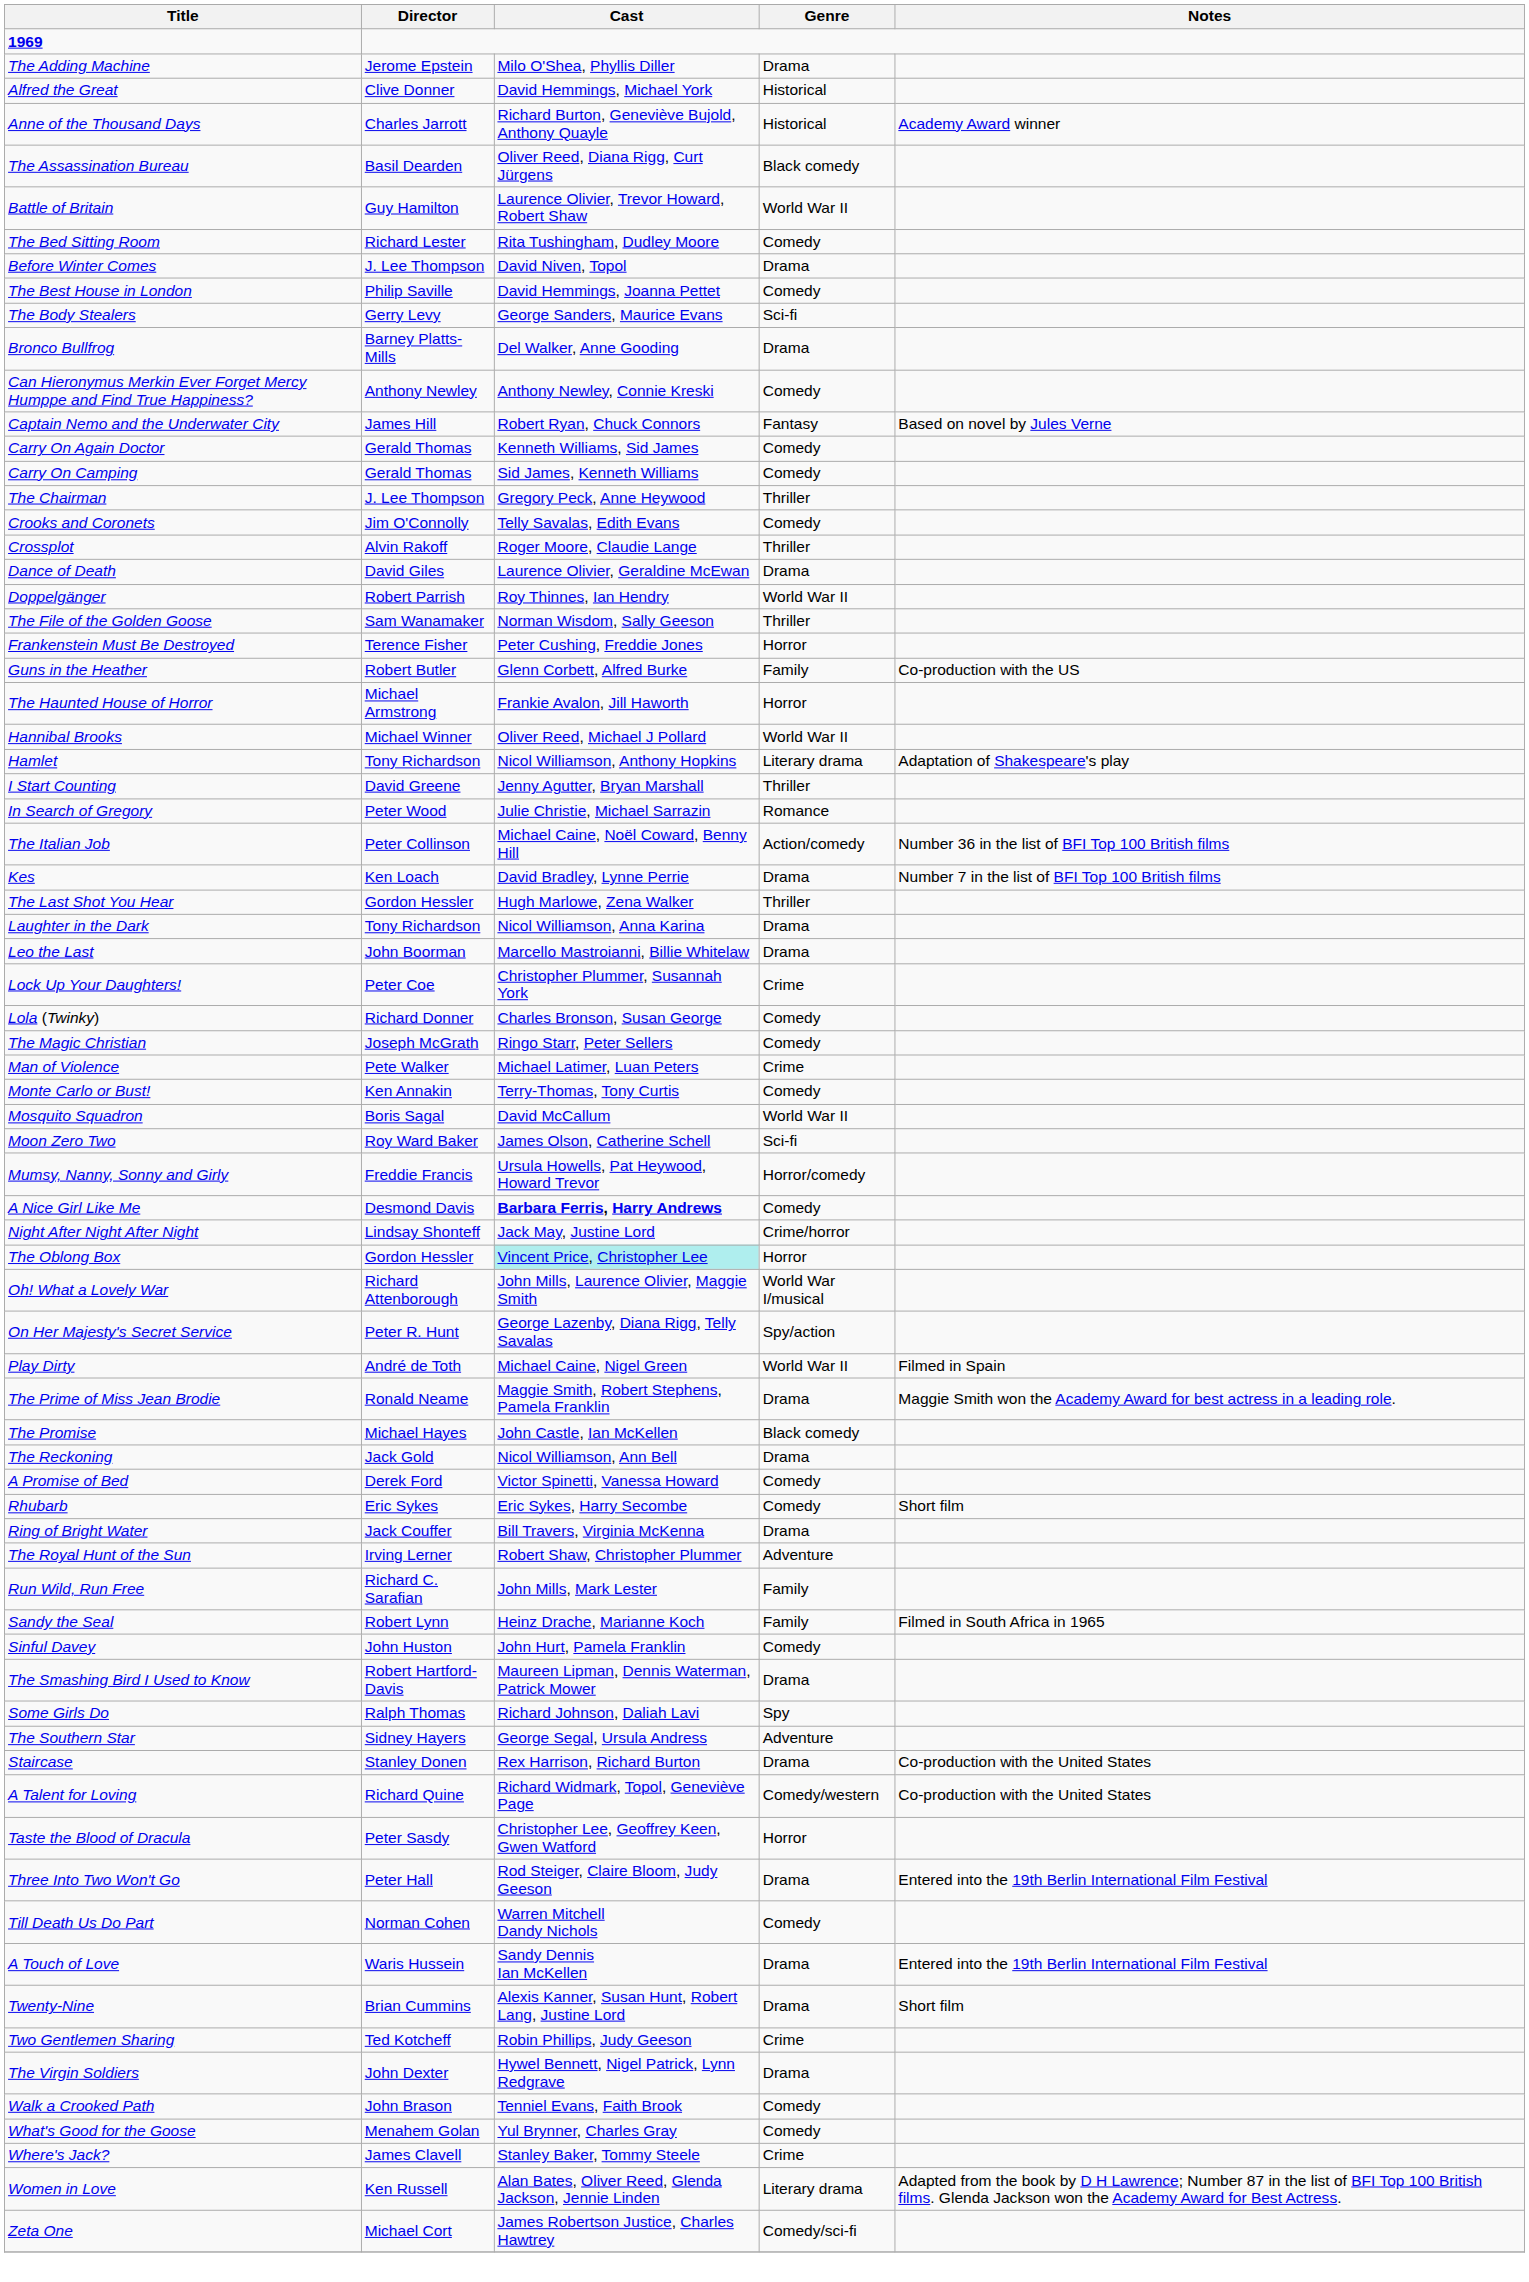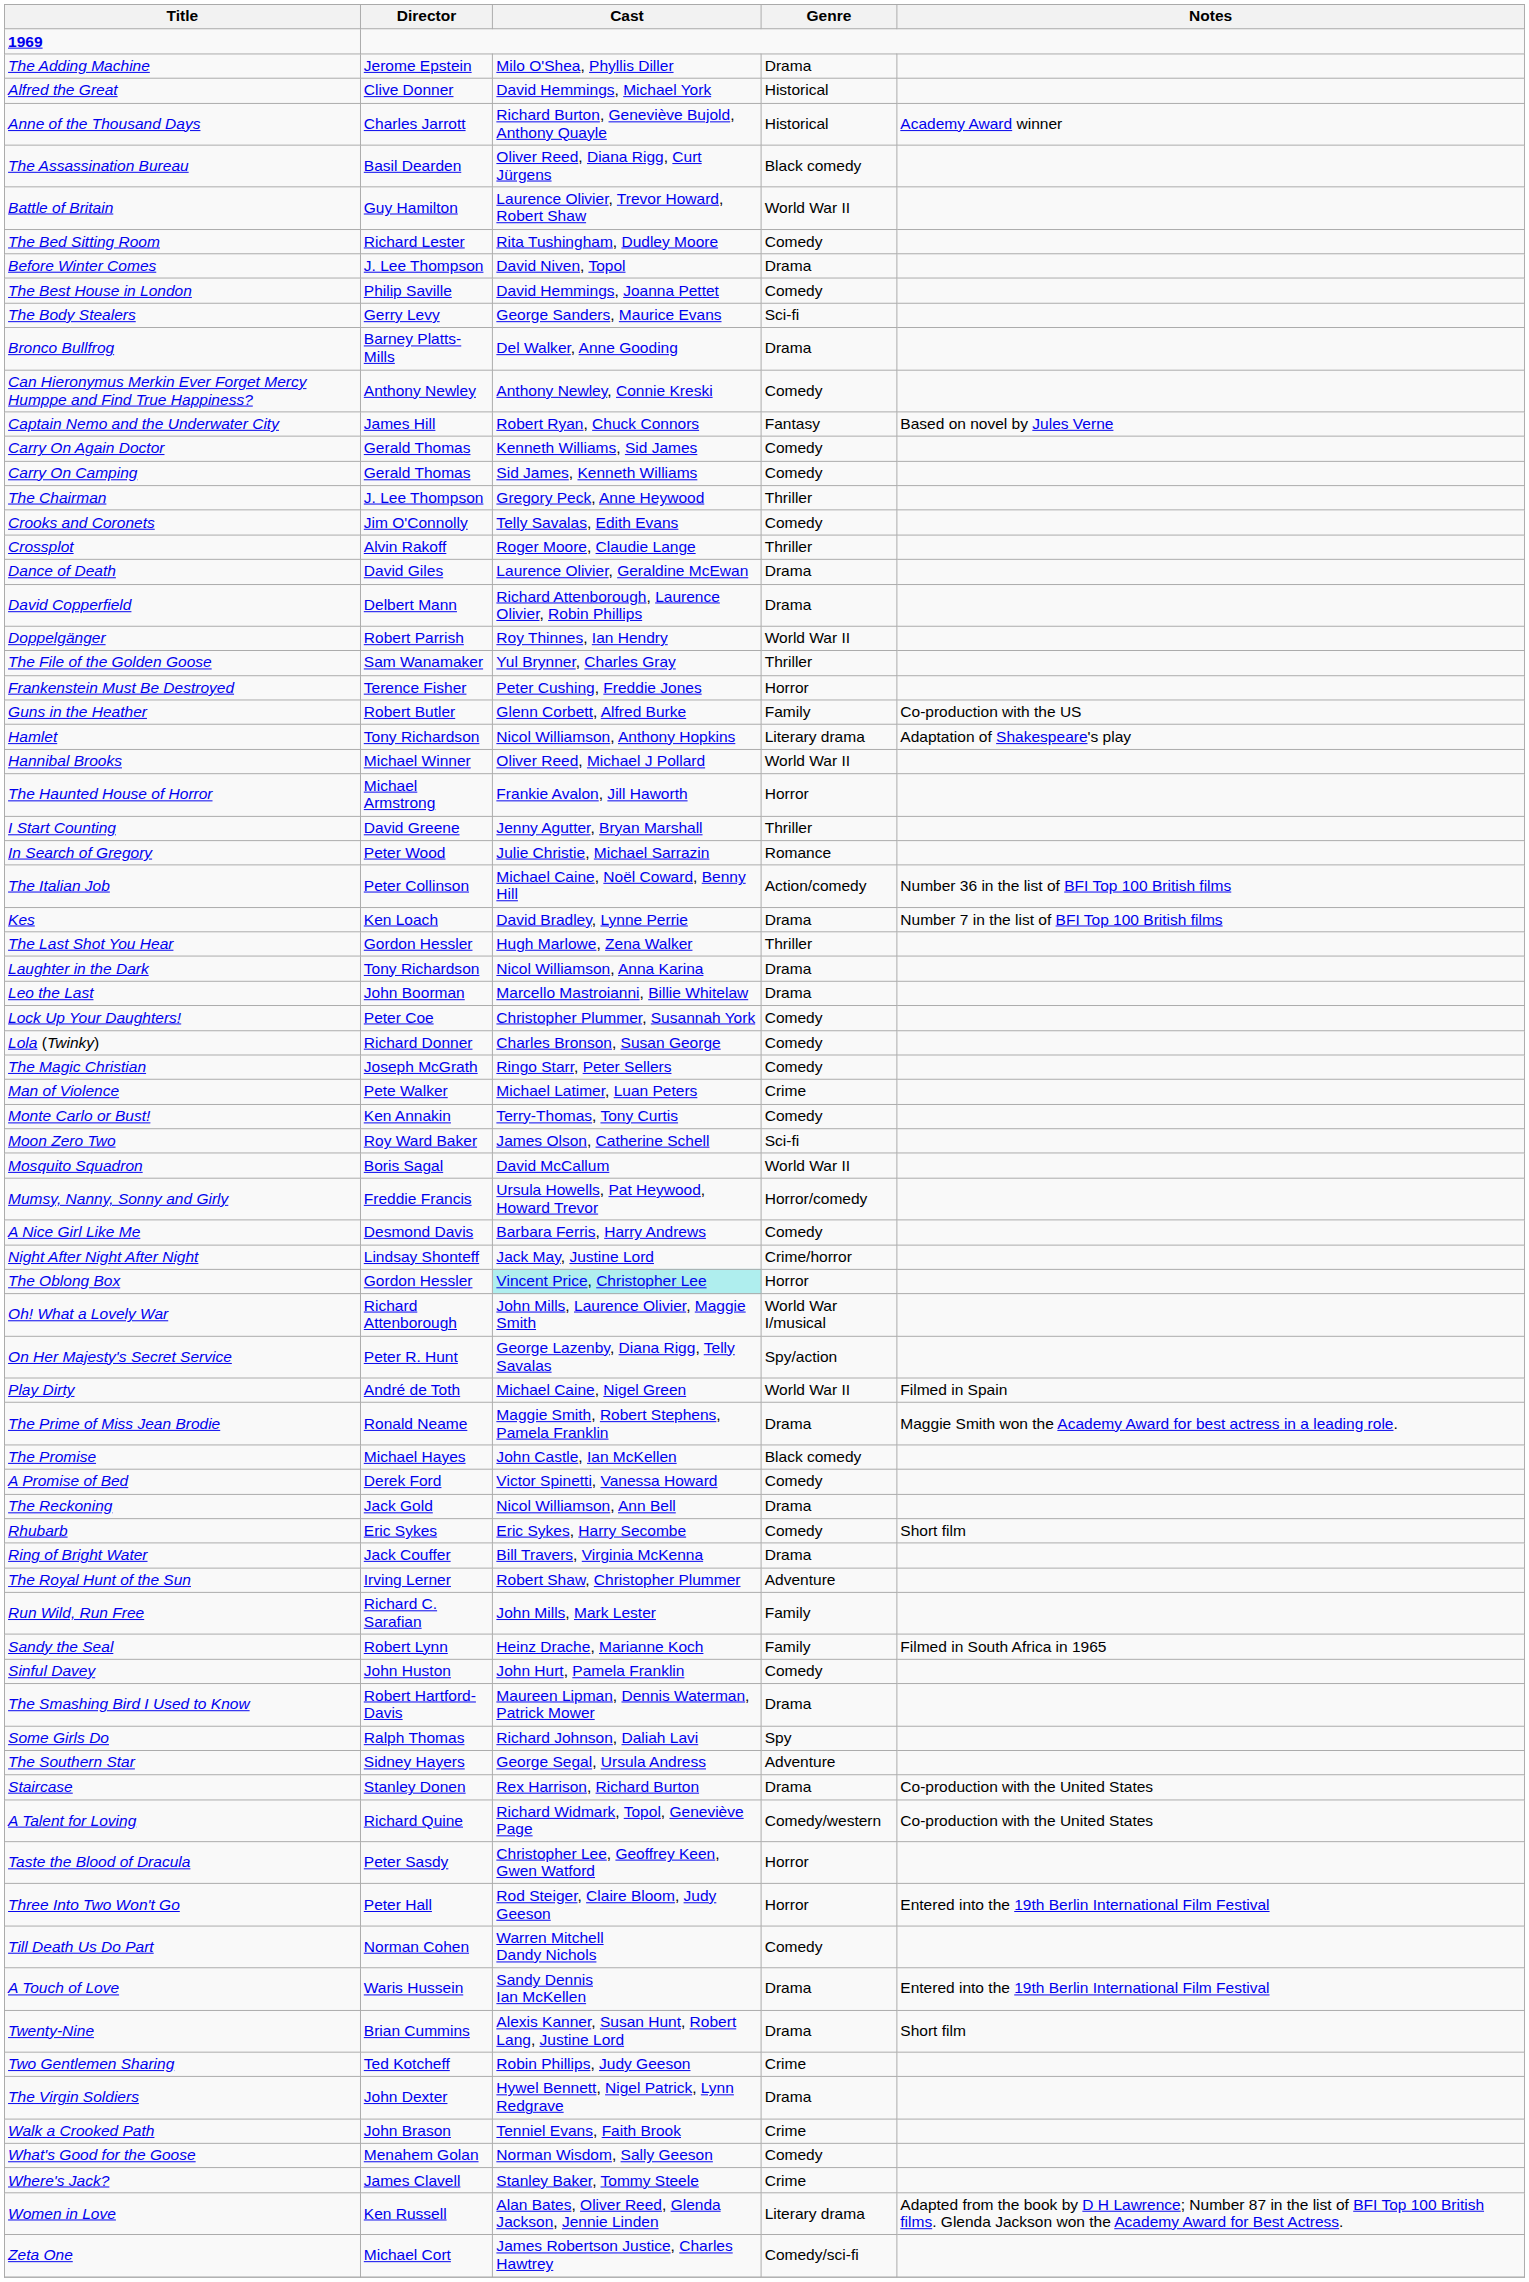+ row: David Copperfield | Delbert Mann | Richard Attenborough, Laurence Olivier, Robin Phillips | Drama
The File of the Golden Goose | Cast: Norman Wisdom, Sally Geeson -> Yul Brynner, Charles Gray
rows swapped: Hamlet <-> The Haunted House of Horror
Lock Up Your Daughters! | Genre: Crime -> Comedy
rows swapped: Moon Zero Two <-> Mosquito Squadron
A Nice Girl Like Me | Cast: bold -> normal
rows swapped: A Promise of Bed <-> The Reckoning
Three Into Two Won't Go | Genre: Drama -> Horror
Walk a Crooked Path | Genre: Comedy -> Crime
What's Good for the Goose | Cast: Yul Brynner, Charles Gray -> Norman Wisdom, Sally Geeson
